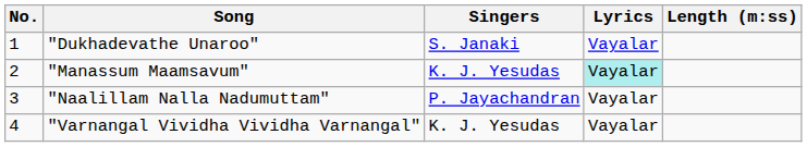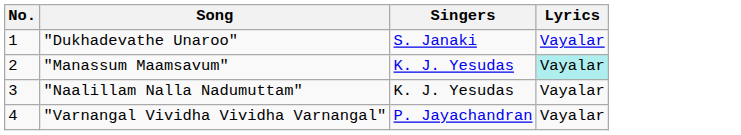- column: Length (m:ss)
"Naalillam Nalla Nadumuttam" | Singers: P. Jayachandran -> K. J. Yesudas
"Varnangal Vividha Vividha Varnangal" | Singers: K. J. Yesudas -> P. Jayachandran
